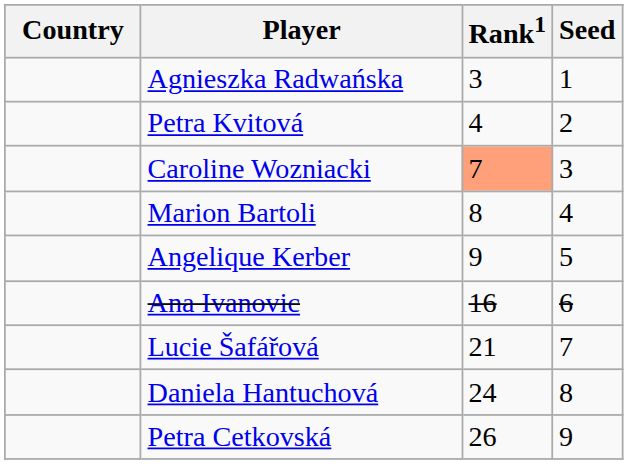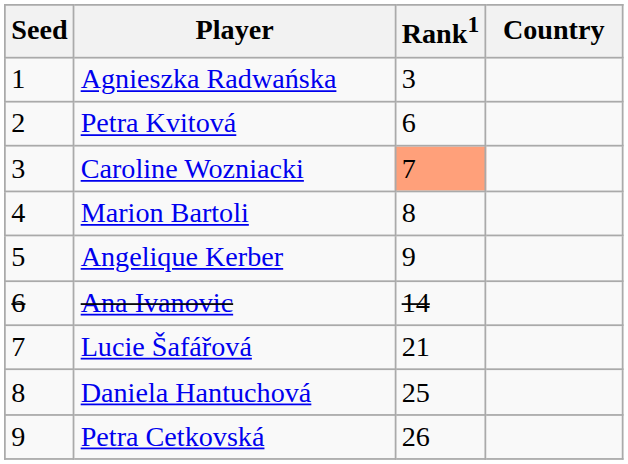columns swapped: Country <-> Seed
Petra Kvitová | Rank1: 4 -> 6
Ana Ivanovic | Rank1: 16 -> 14
Daniela Hantuchová | Rank1: 24 -> 25
